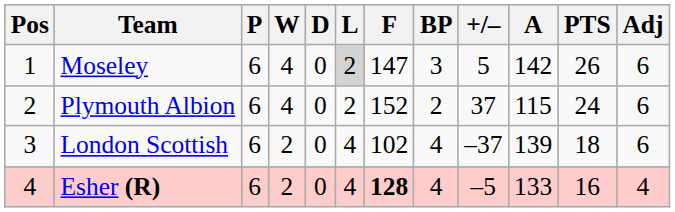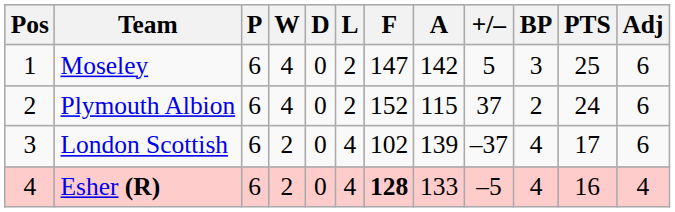columns swapped: A <-> BP
Moseley | L: lightgrey background -> no background
Moseley | PTS: 26 -> 25
London Scottish | PTS: 18 -> 17
